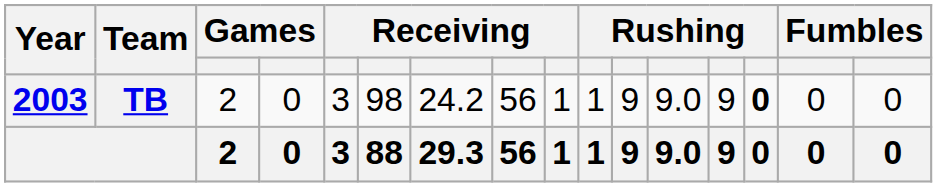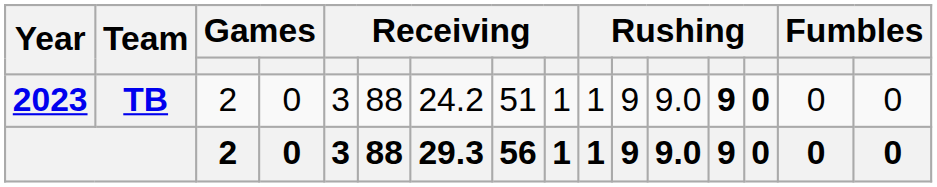TB | Year: 2003 -> 2023
TB | column 6: 98 -> 88
TB | column 8: 56 -> 51
TB | column 13: normal -> bold
